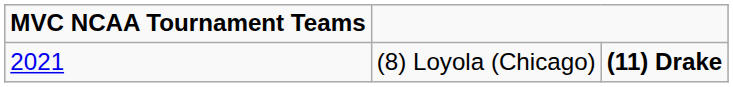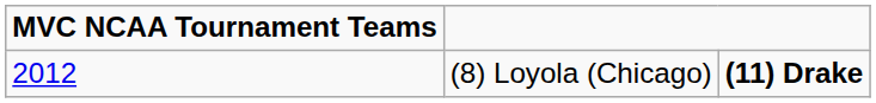(8) Loyola (Chicago) | MVC NCAA Tournament Teams: 2021 -> 2012
